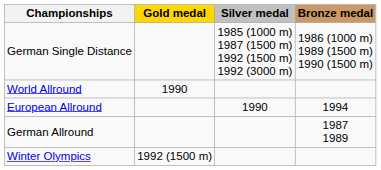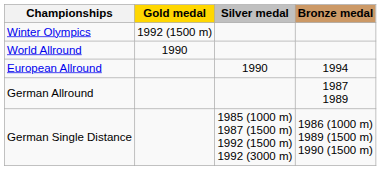rows swapped: Winter Olympics <-> German Single Distance
